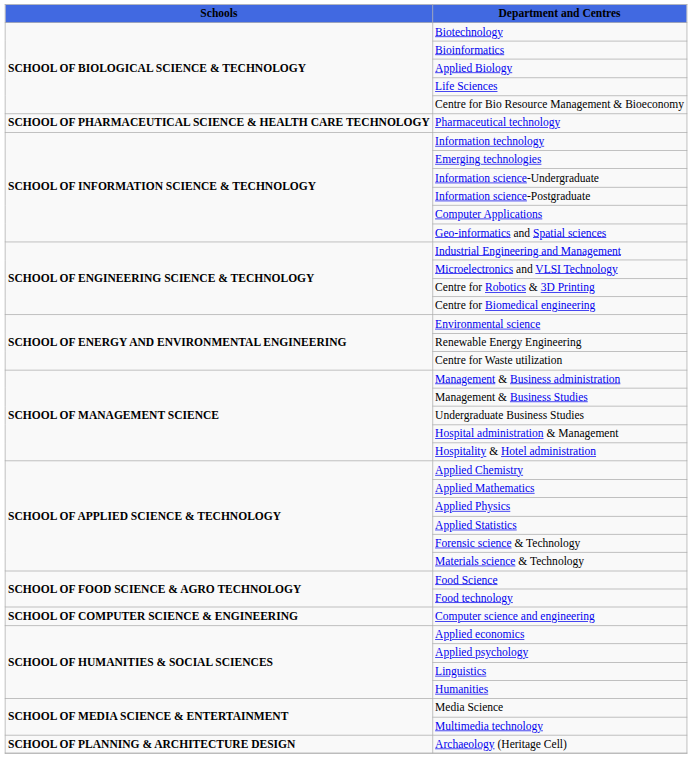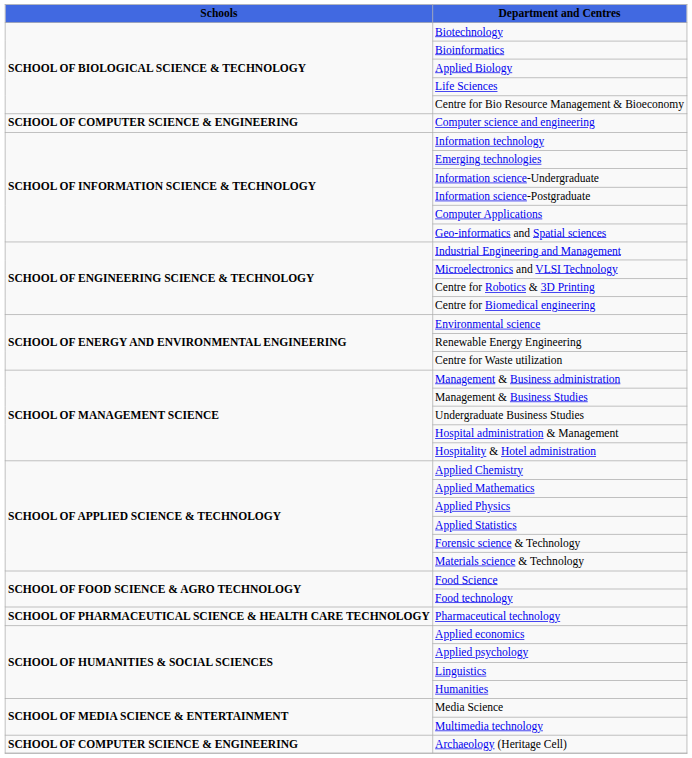rows swapped: Computer science and engineering <-> Pharmaceutical technology
Archaeology (Heritage Cell) | Schools: SCHOOL OF PLANNING & ARCHITECTURE DESIGN -> SCHOOL OF COMPUTER SCIENCE & ENGINEERING
